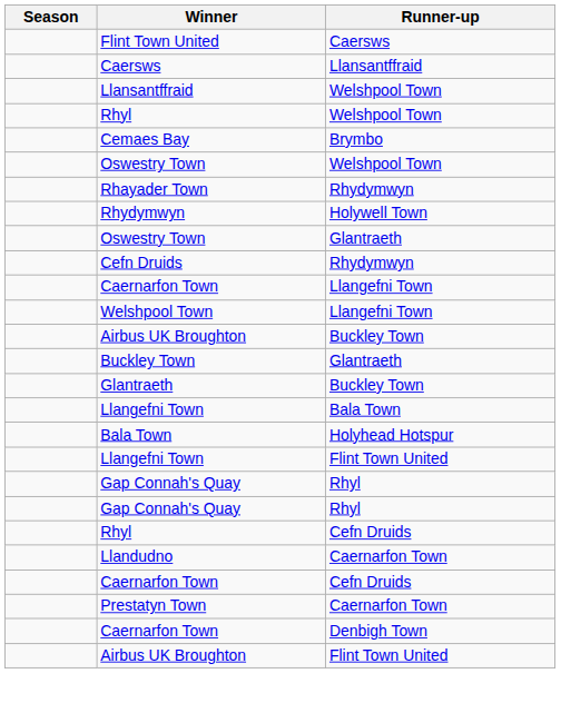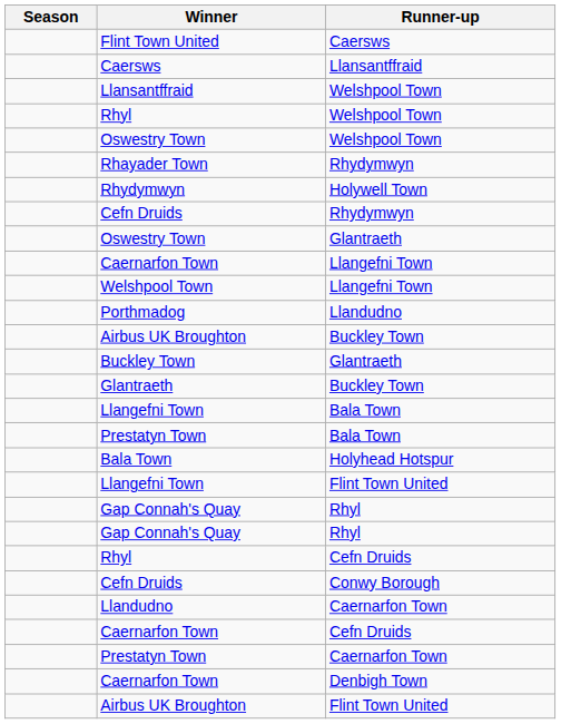- row: Cemaes Bay | Brymbo
rows swapped: Cefn Druids / Rhydymwyn <-> Oswestry Town / Glantraeth
+ row: Porthmadog | Llandudno
+ row: Prestatyn Town | Bala Town
+ row: Cefn Druids | Conwy Borough
